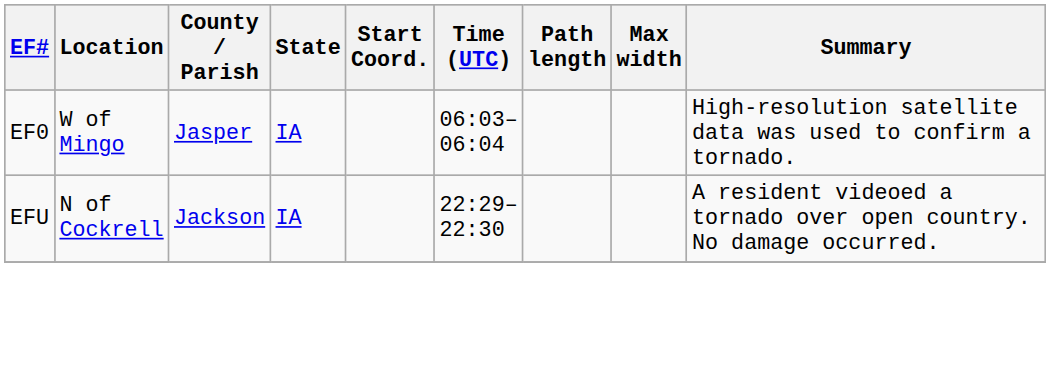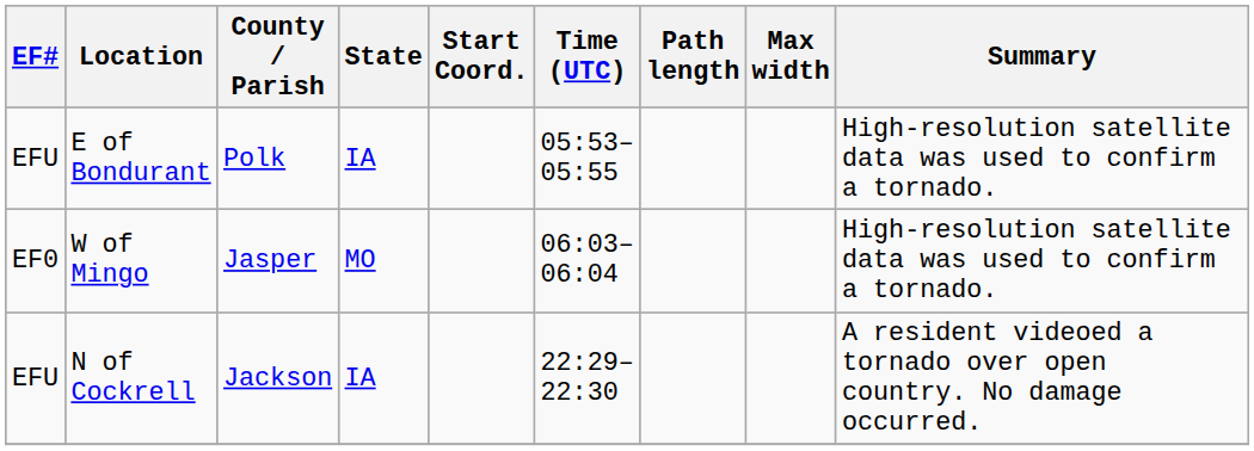+ row: EFU | E of Bondurant | Polk | IA | 05:53–05:55 | High-resolution satellite data was used to confirm a tornado.
W of Mingo | State: IA -> MO
